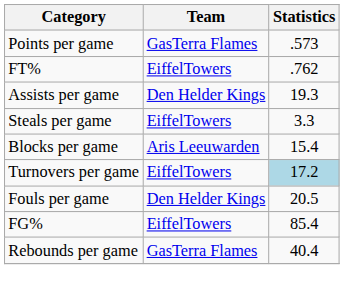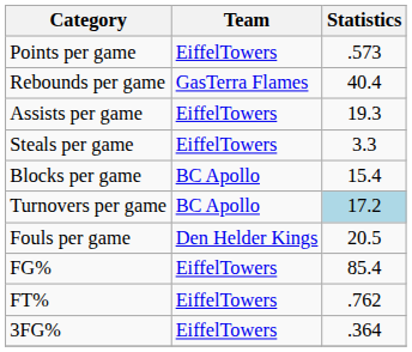Points per game | Team: GasTerra Flames -> EiffelTowers
rows swapped: Rebounds per game <-> FT%
Assists per game | Team: Den Helder Kings -> EiffelTowers
Blocks per game | Team: Aris Leeuwarden -> BC Apollo
Turnovers per game | Team: EiffelTowers -> BC Apollo
+ row: 3FG% | EiffelTowers | .364
